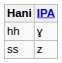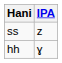rows swapped: hh <-> ss
